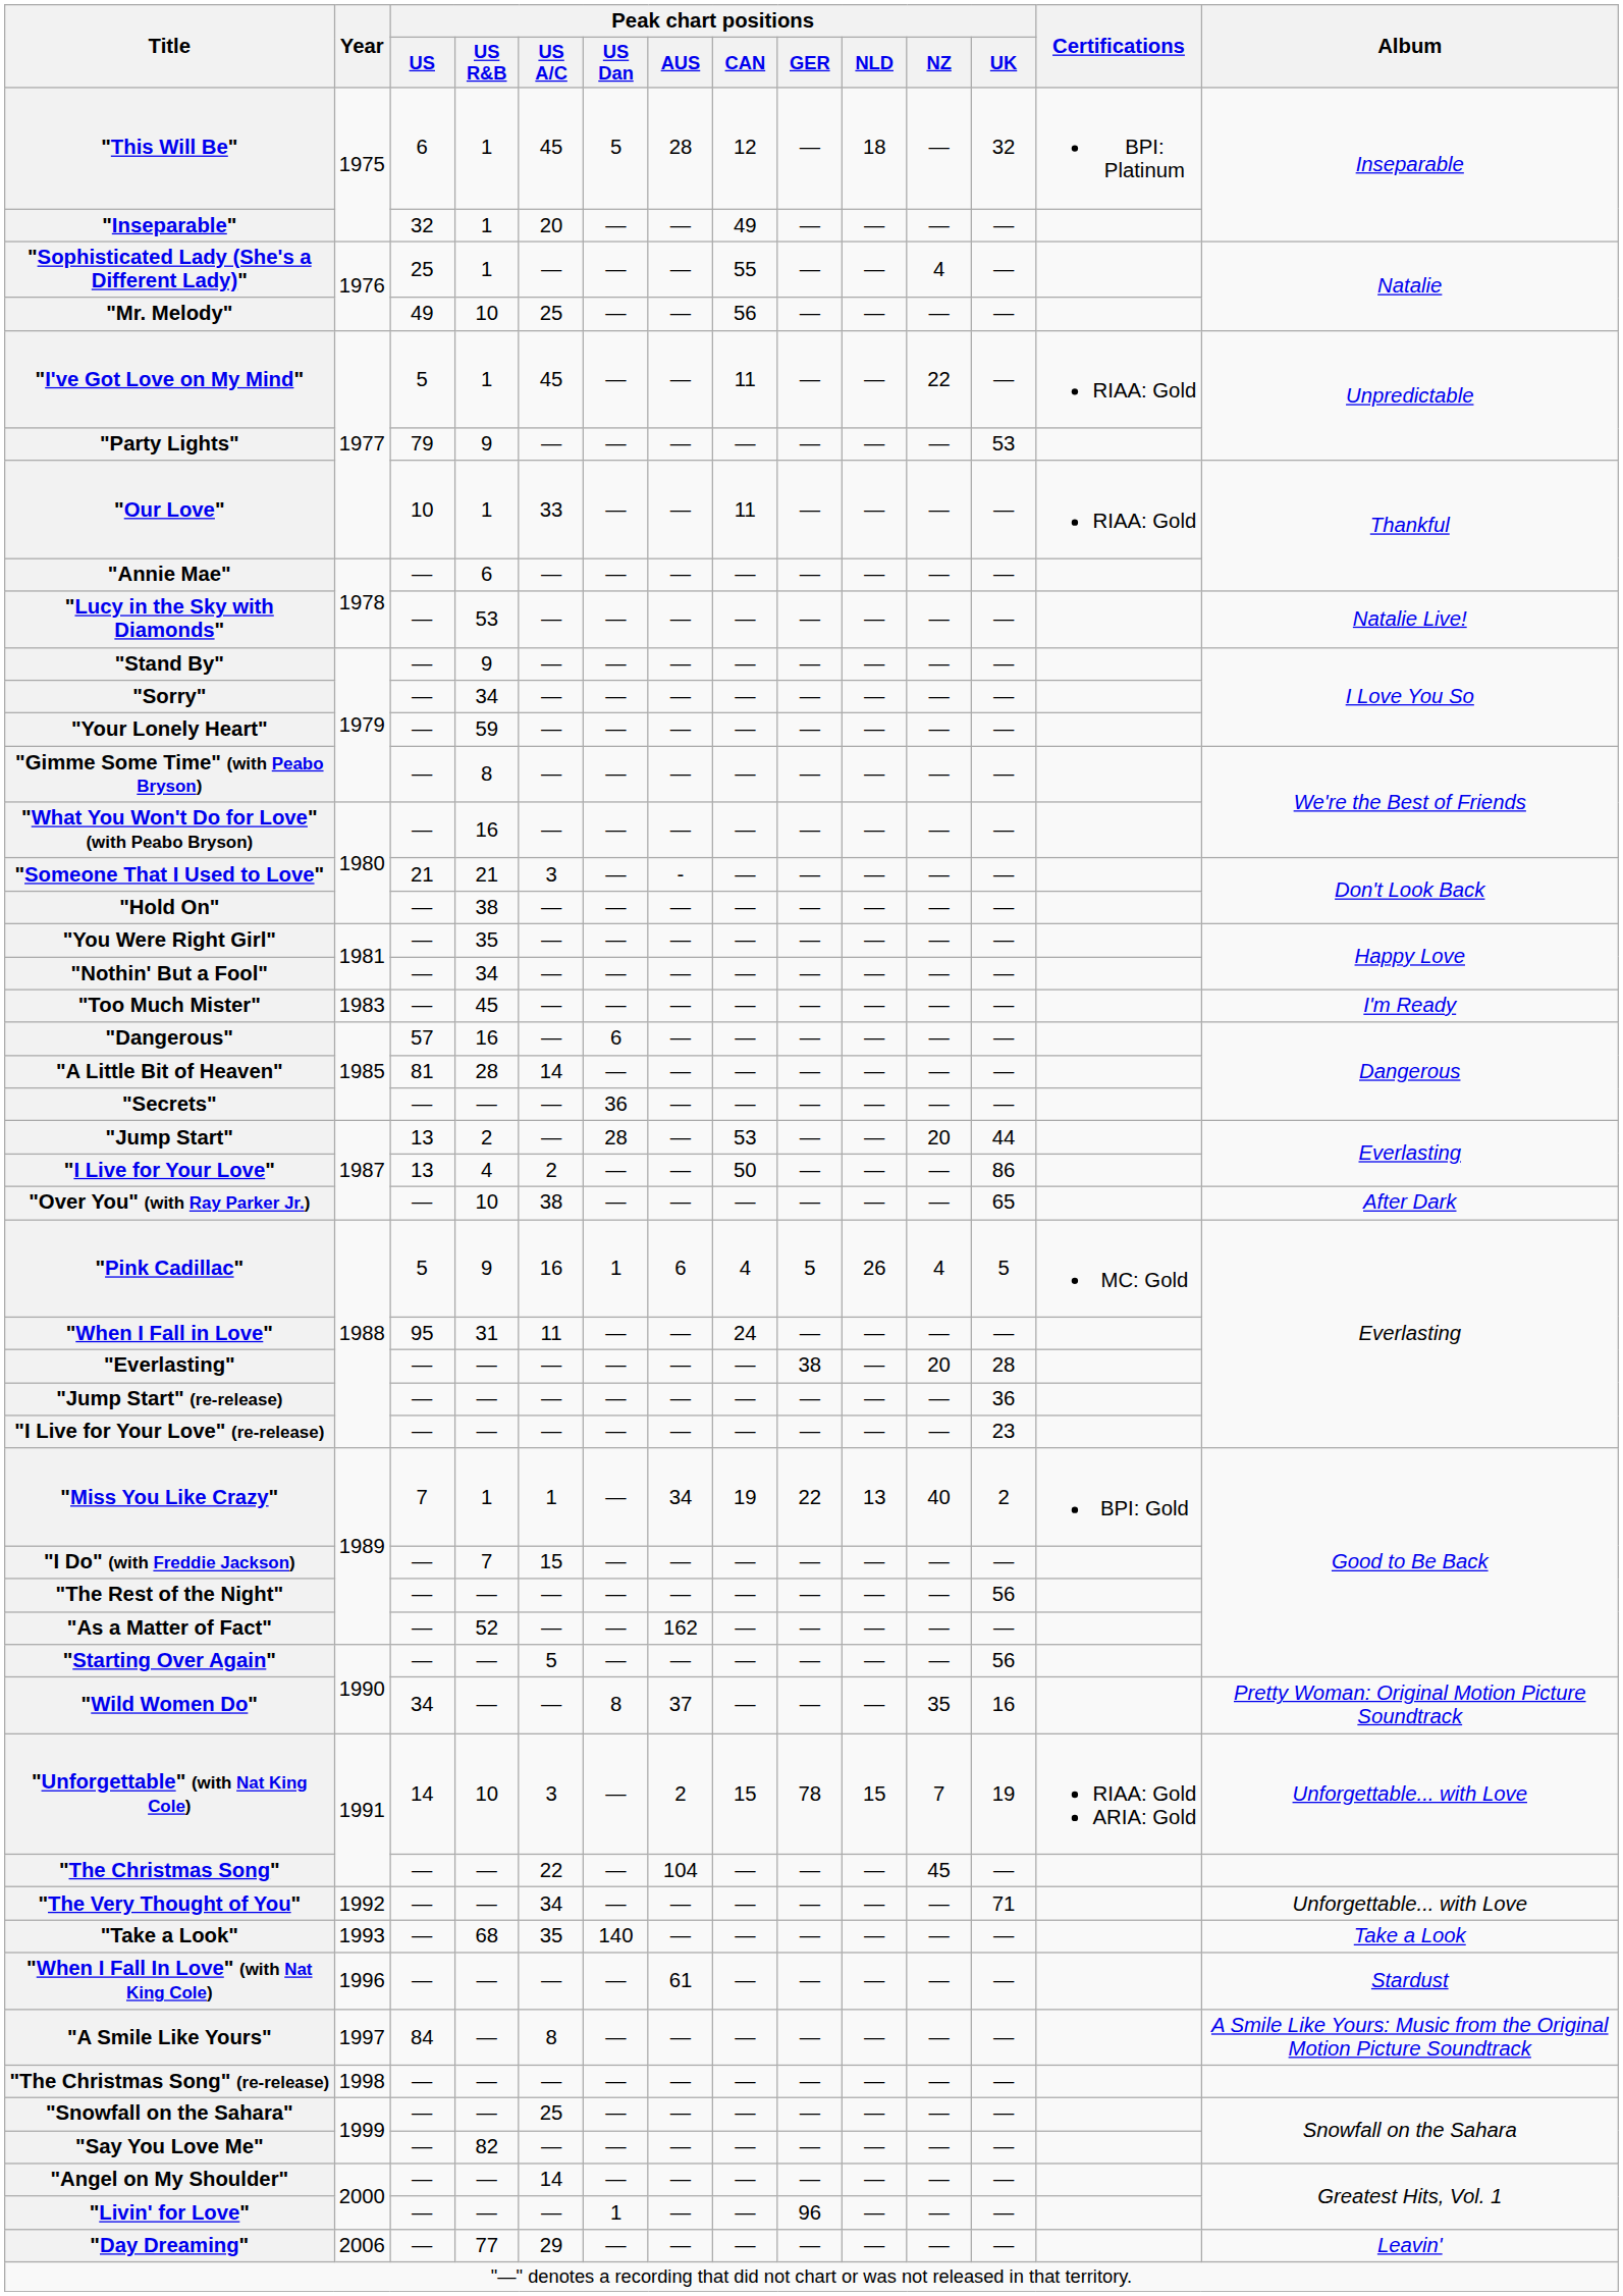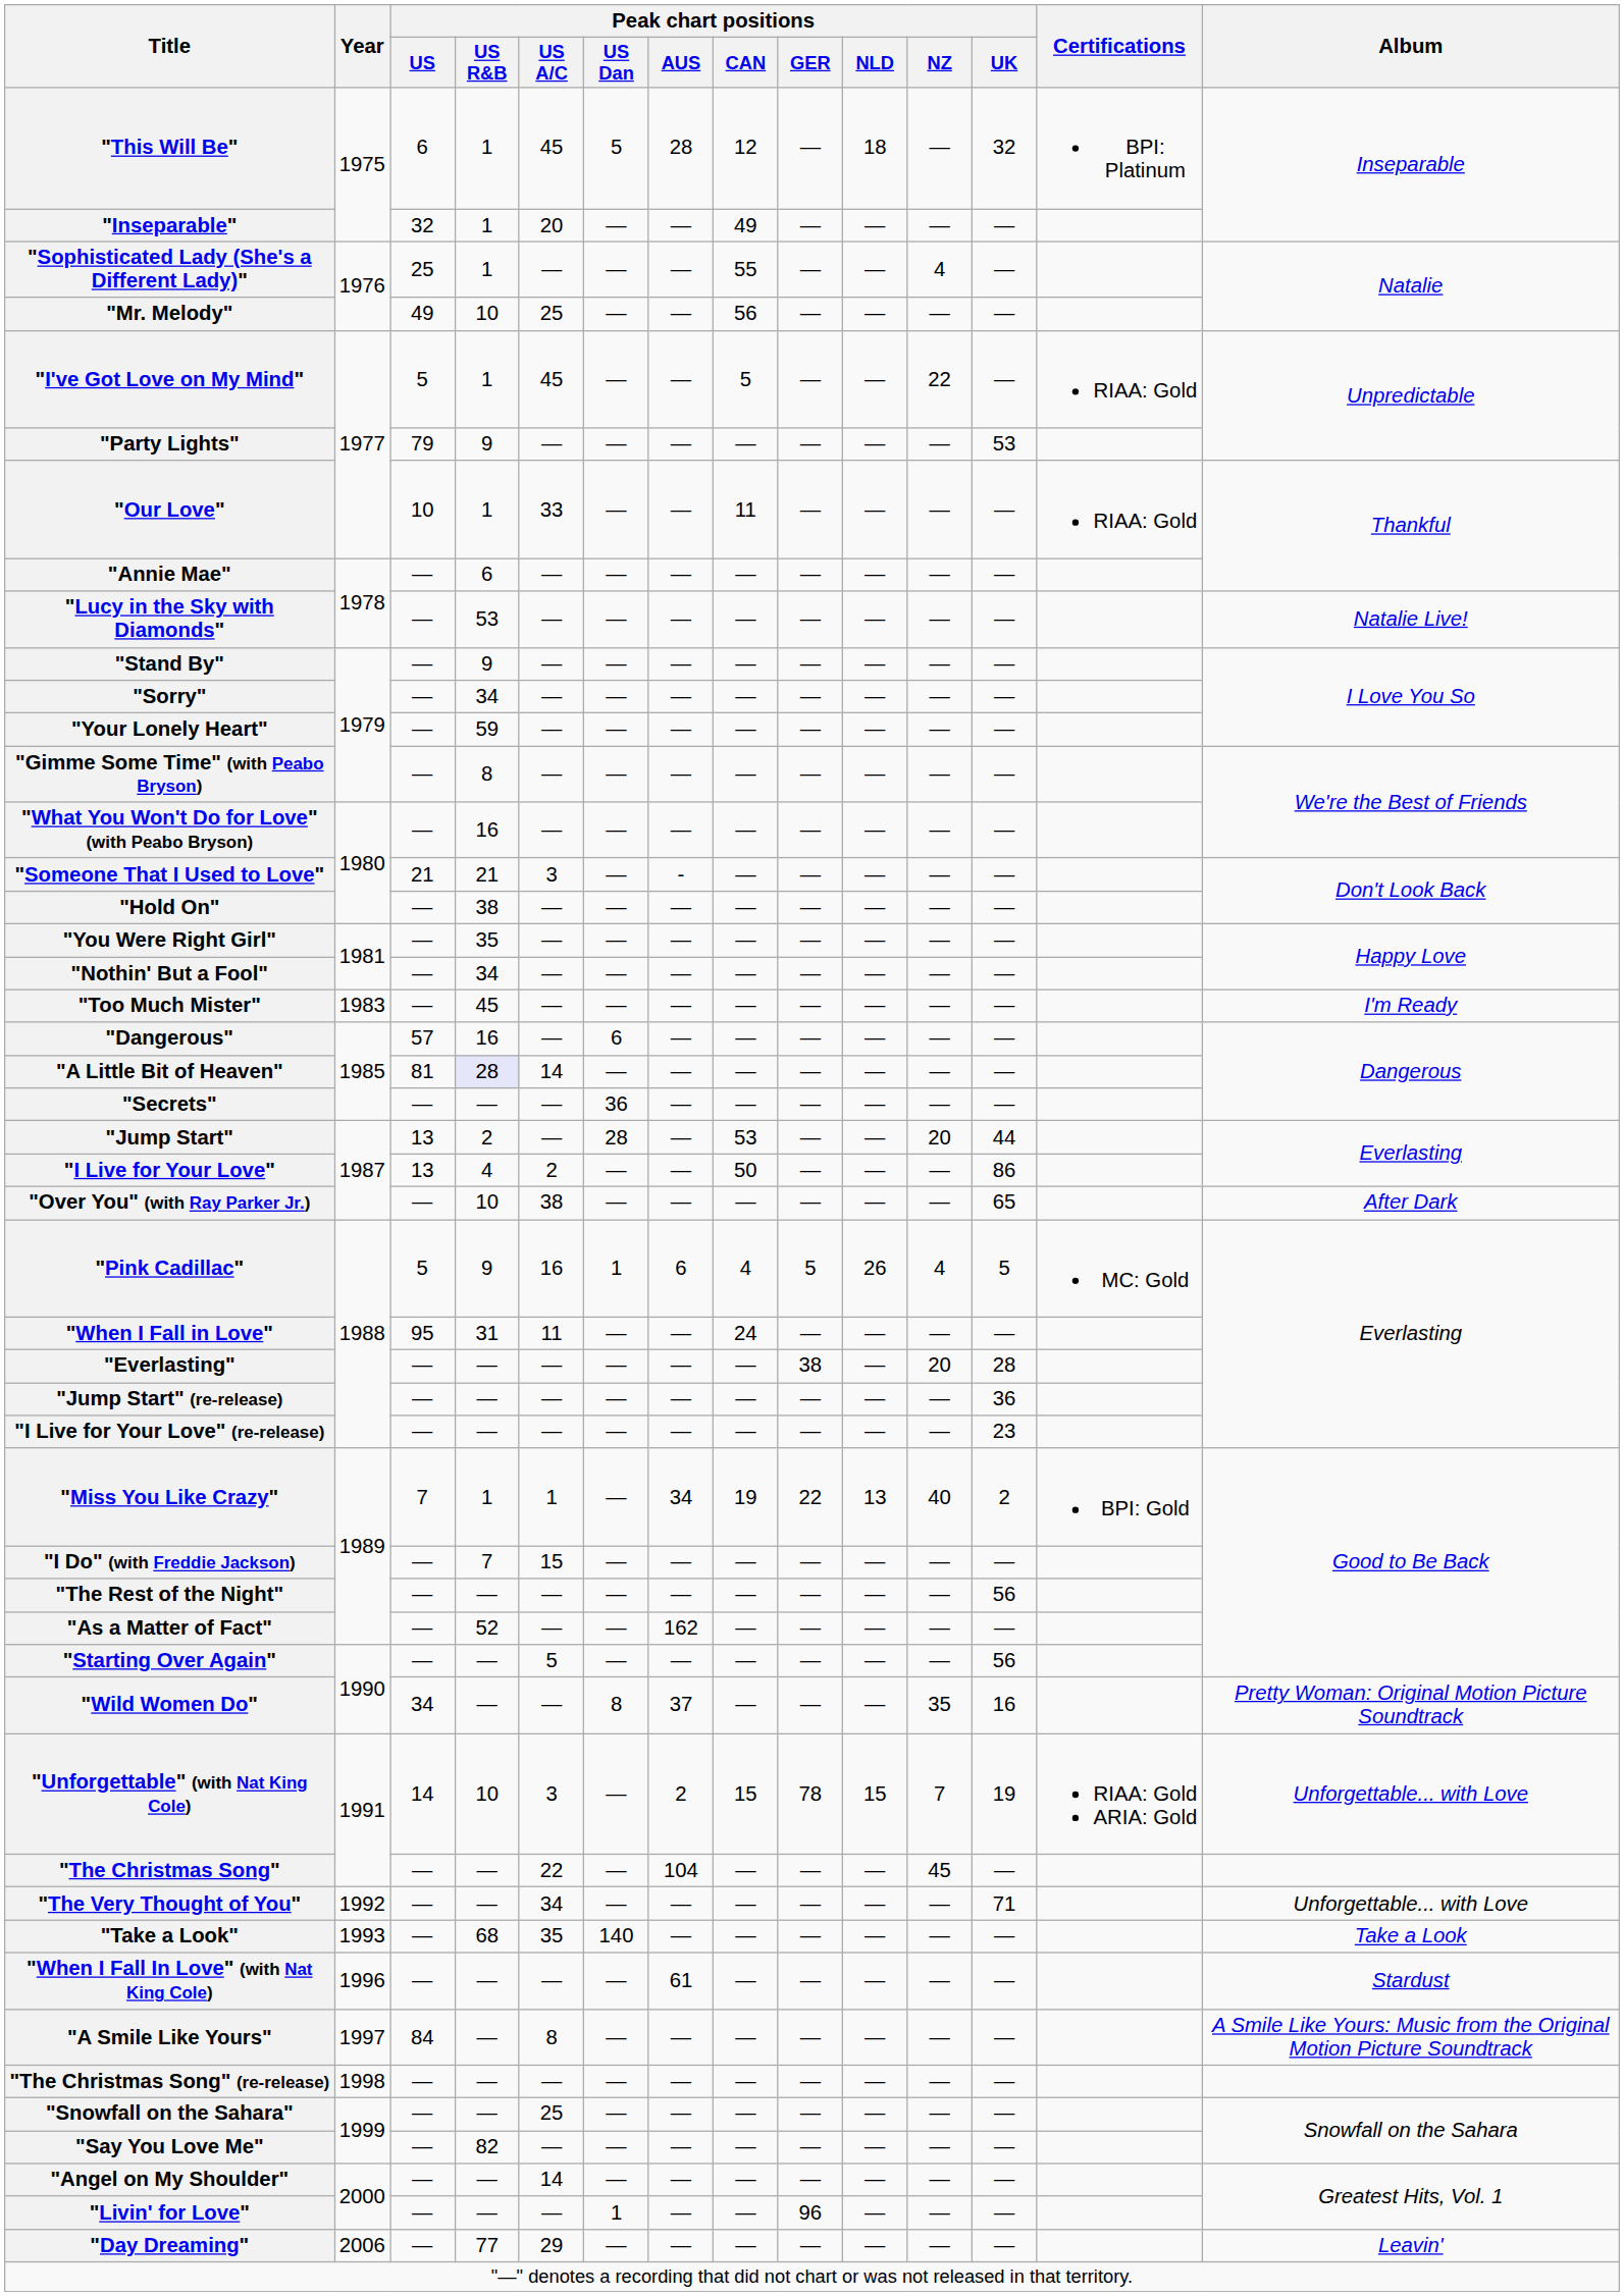"I've Got Love on My Mind" | Peak chart positions / CAN: 11 -> 5
"A Little Bit of Heaven" | Peak chart positions / US R&B: no background -> lavender background
